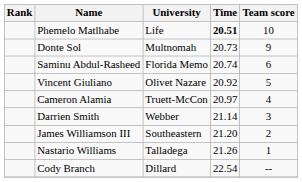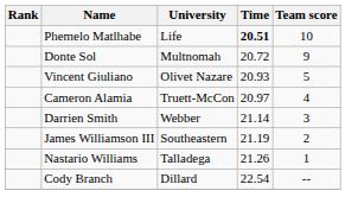Donte Sol | Time: 20.73 -> 20.72
- row: Saminu Abdul-Rasheed | Florida Memo | 20.74 | 6
Vincent Giuliano | Time: 20.92 -> 20.93
James Williamson III | Time: 21.20 -> 21.19
